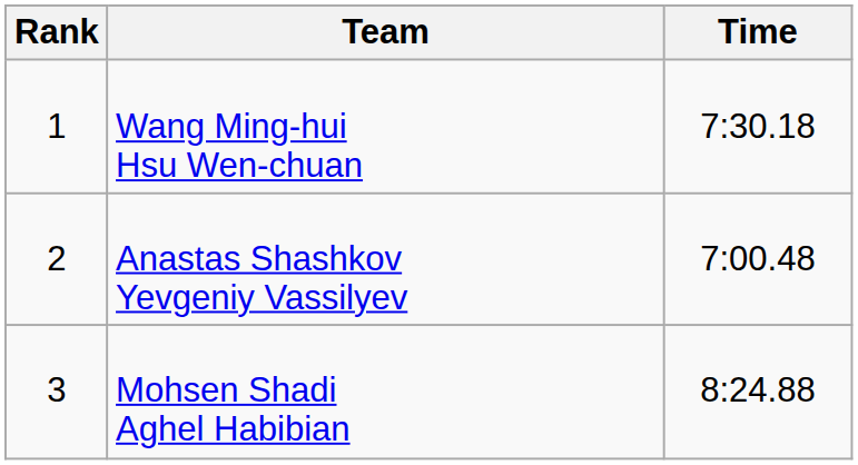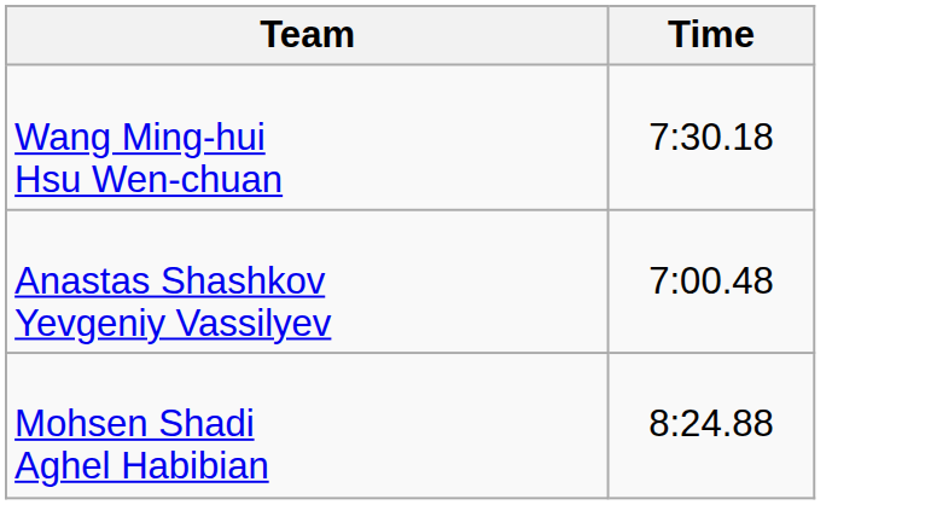- column: Rank | 1 | 2 | 3
